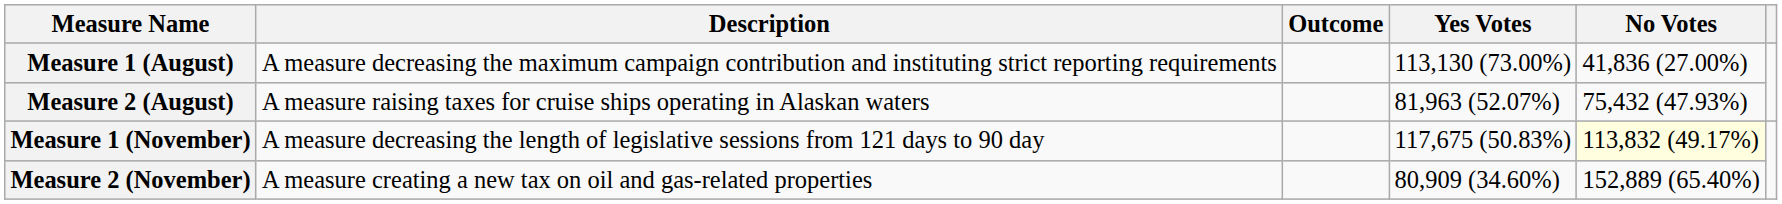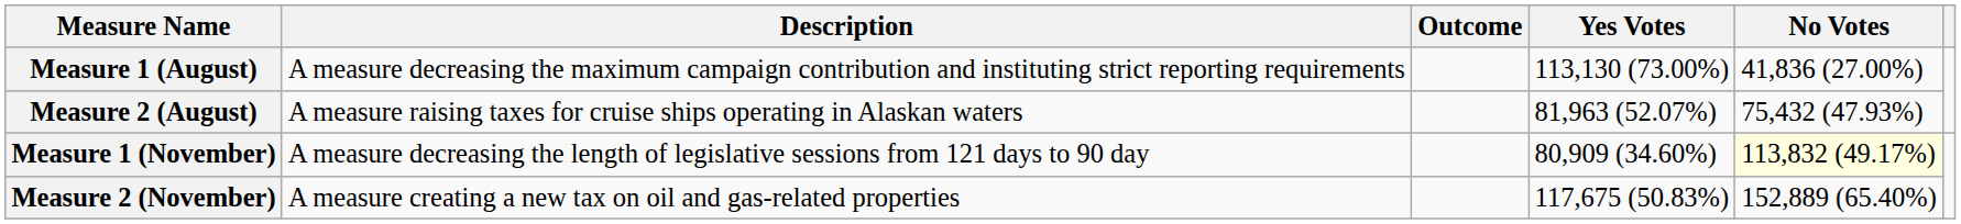Measure 1 (November) | Yes Votes: 117,675 (50.83%) -> 80,909 (34.60%)
Measure 2 (November) | Yes Votes: 80,909 (34.60%) -> 117,675 (50.83%)
